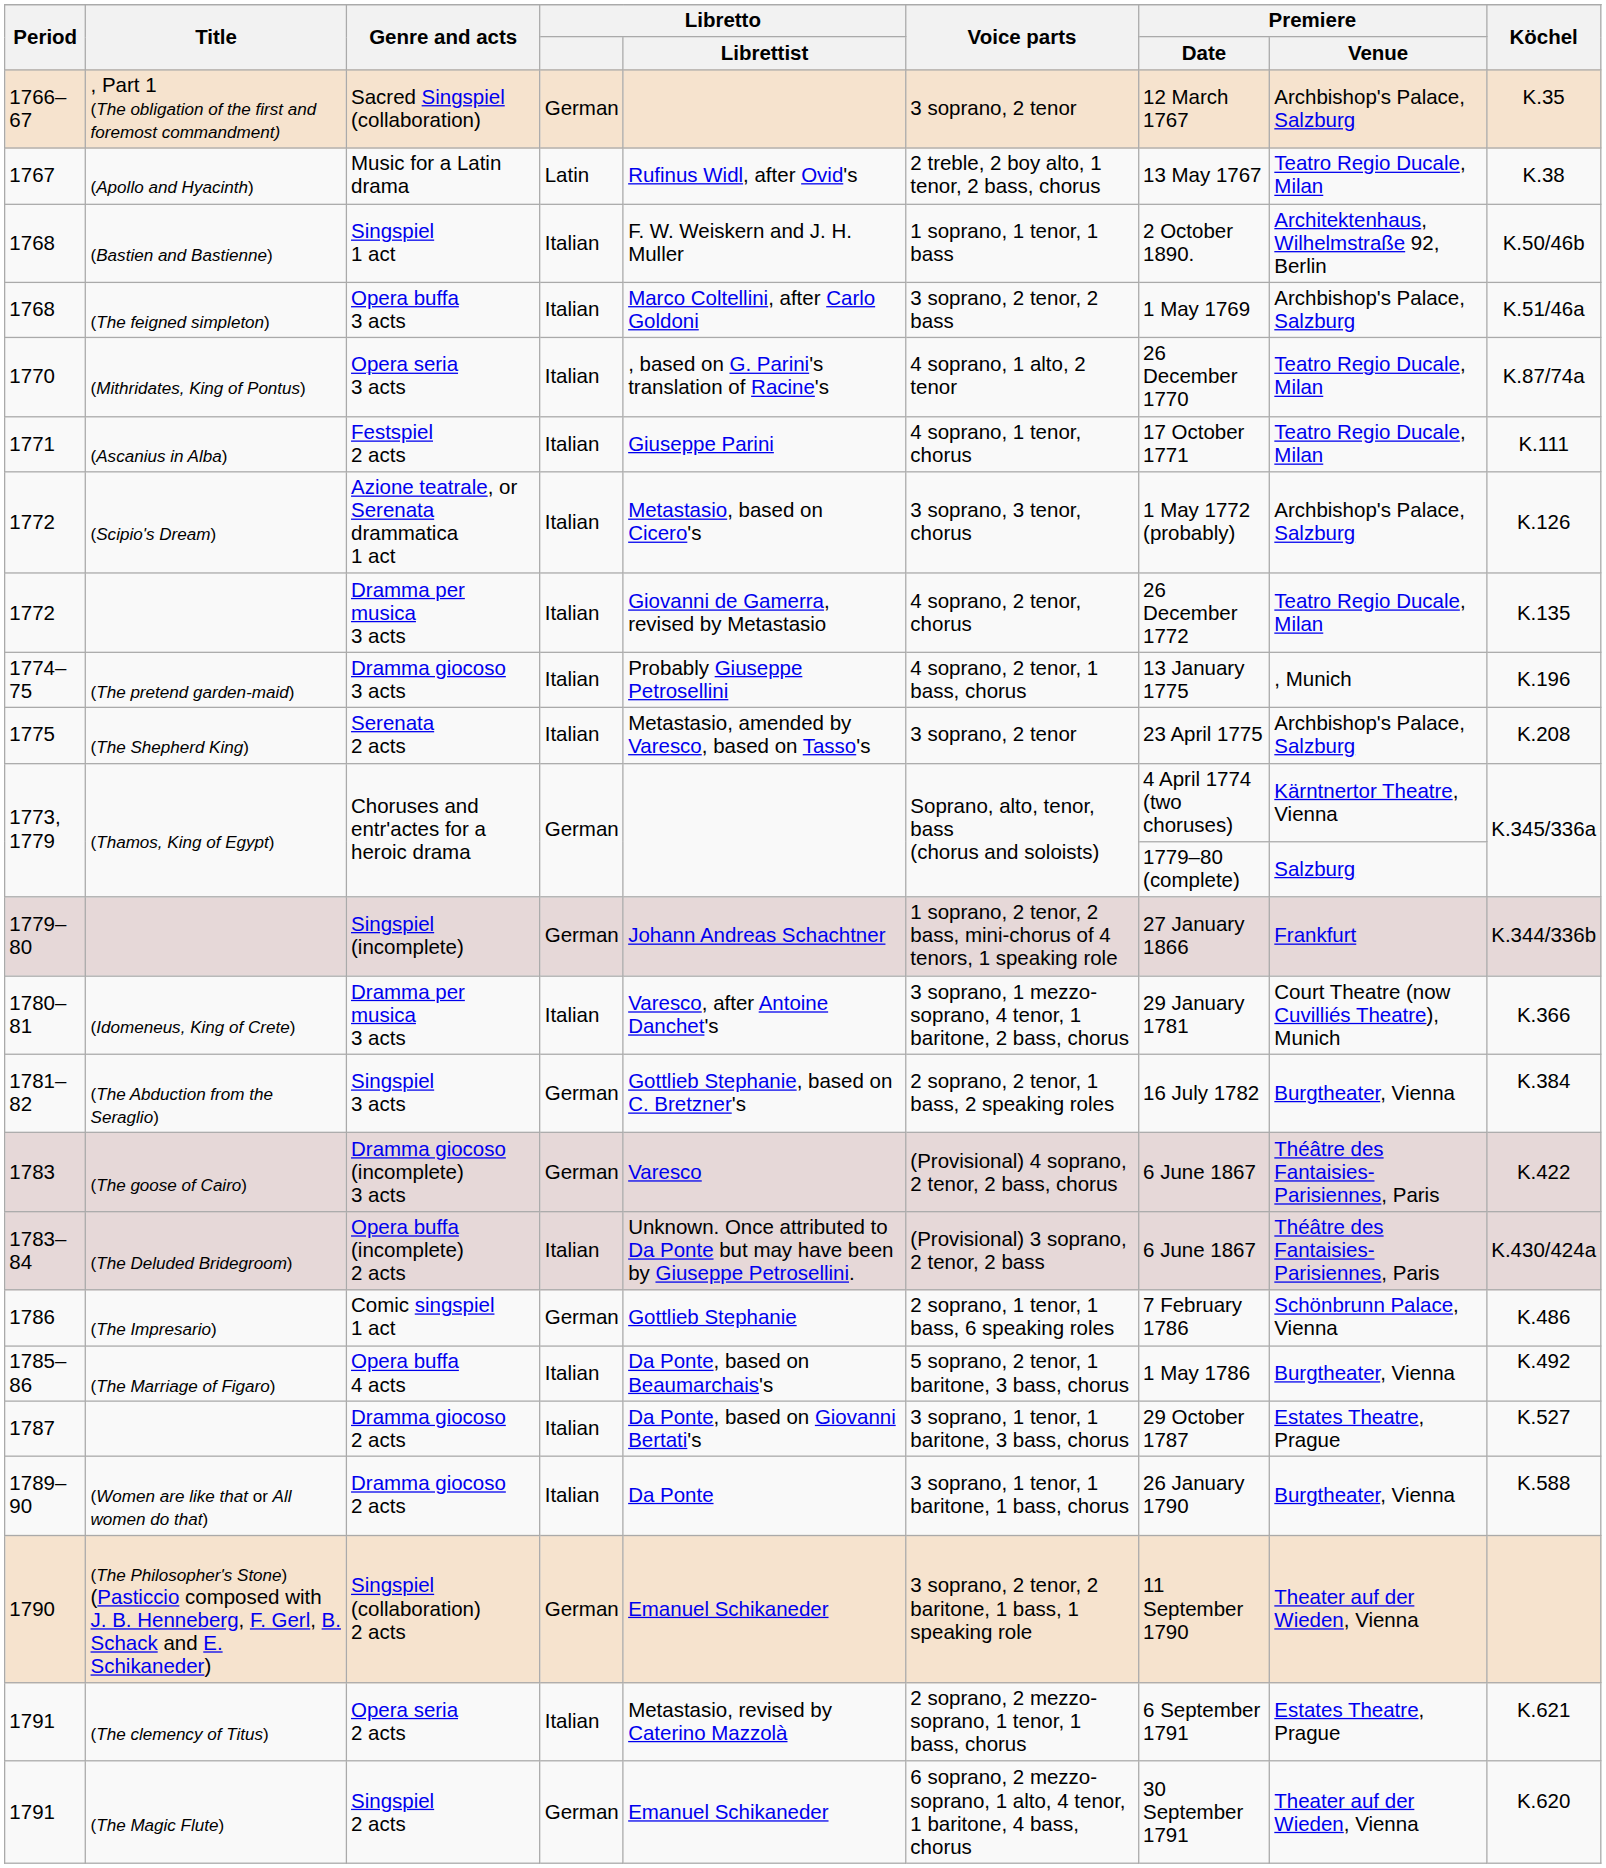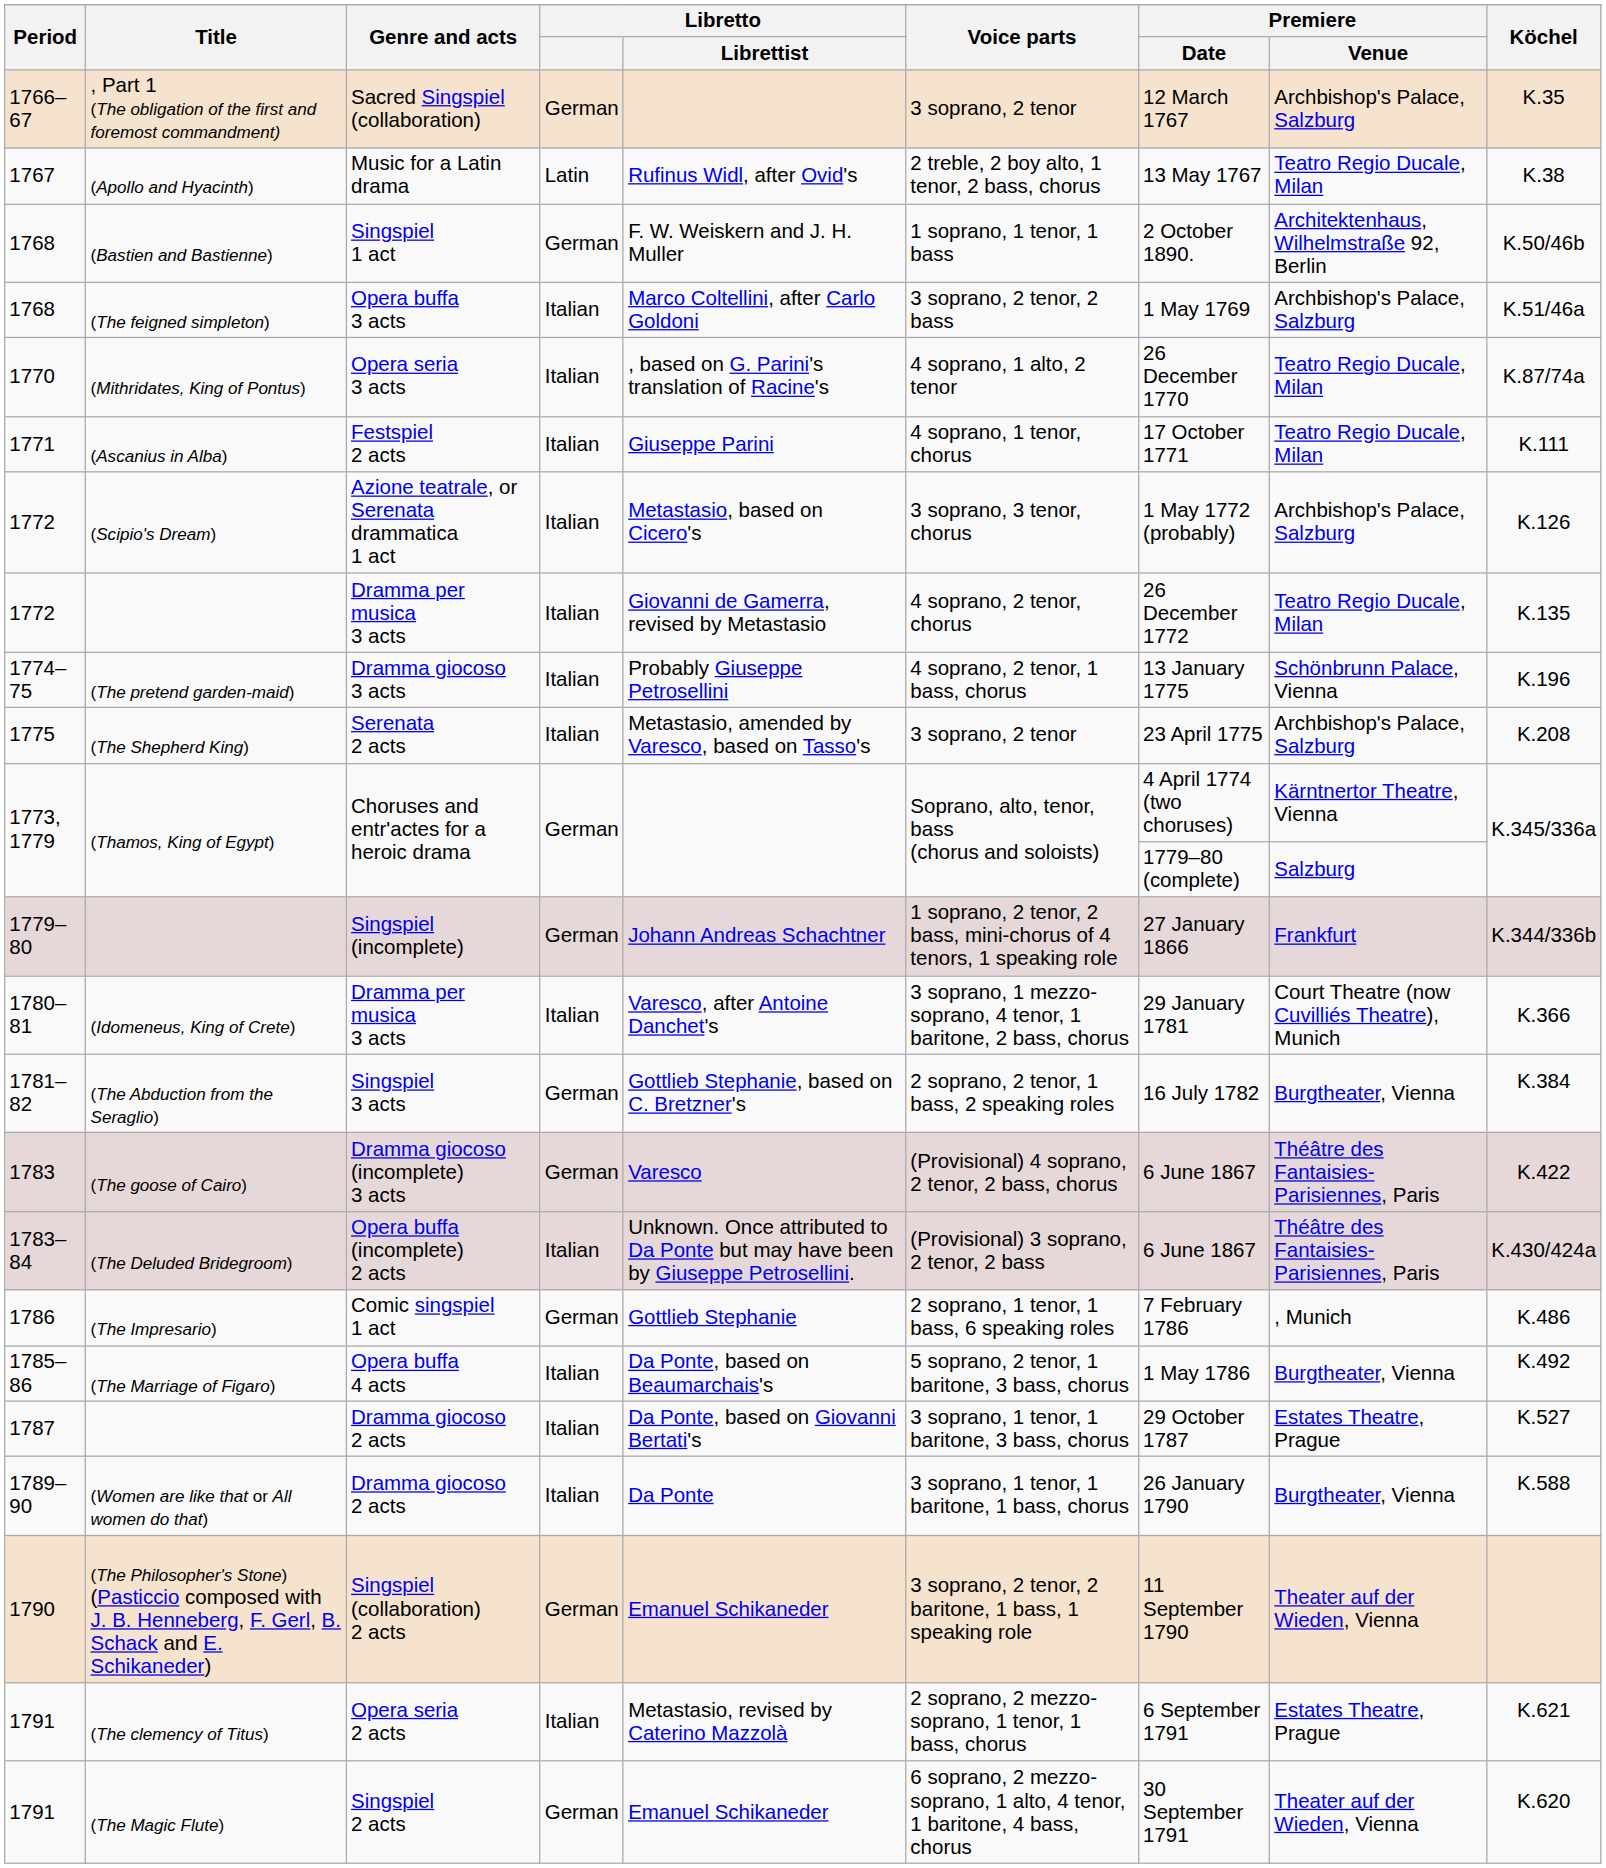(Bastien and Bastienne) | Libretto: Italian -> German
(The pretend garden-maid) | Premiere / Venue: , Munich -> Schönbrunn Palace, Vienna
(The Impresario) | Premiere / Venue: Schönbrunn Palace, Vienna -> , Munich
